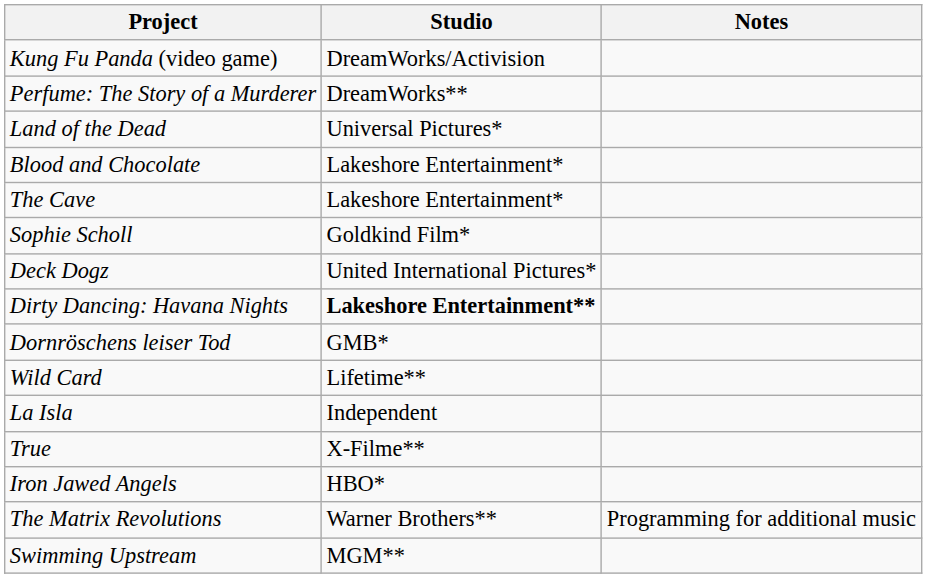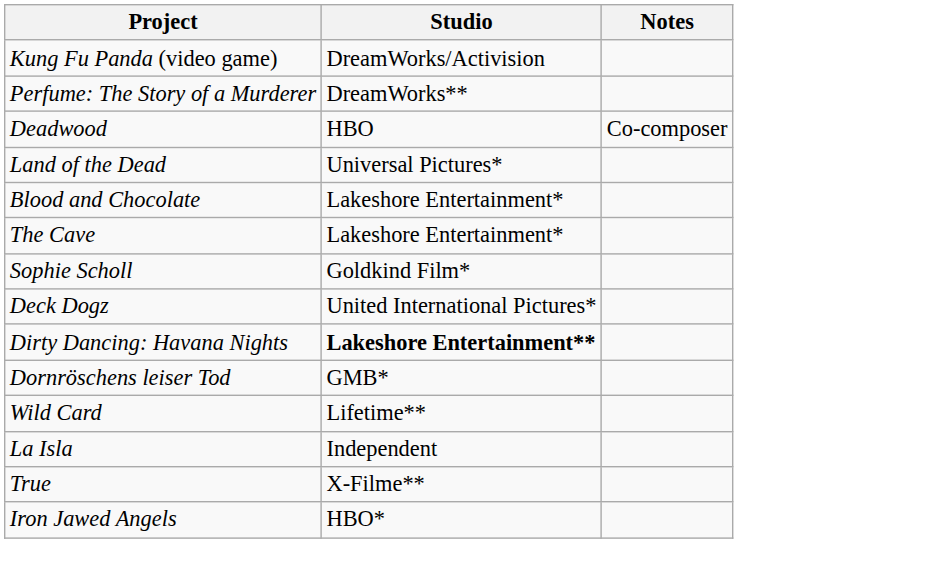+ row: Deadwood | HBO | Co-composer
- row: The Matrix Revolutions | Warner Brothers** | Programming for additional music
- row: Swimming Upstream | MGM**
